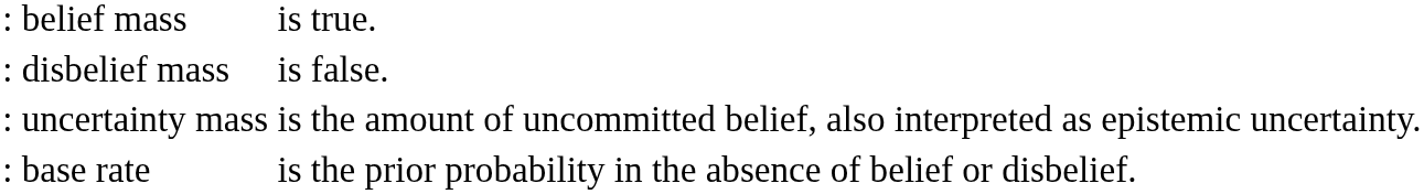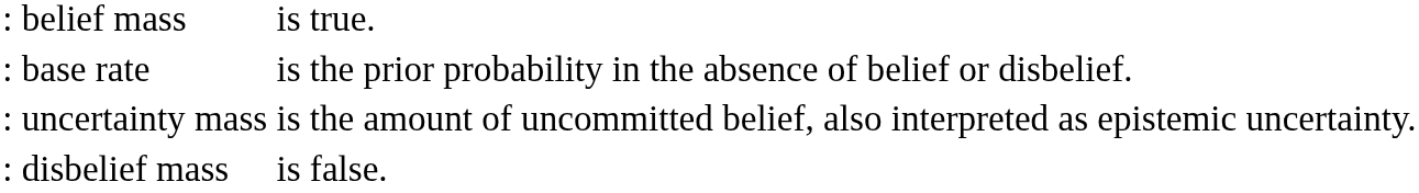rows swapped: : disbelief mass <-> : base rate
